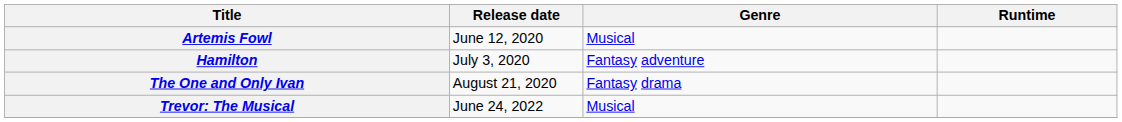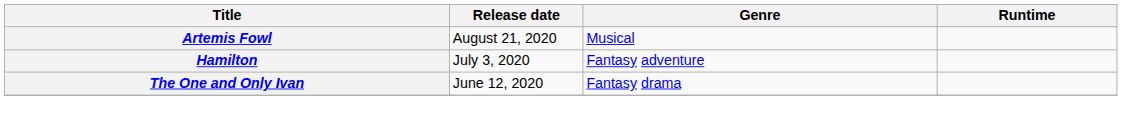Artemis Fowl | Release date: June 12, 2020 -> August 21, 2020
The One and Only Ivan | Release date: August 21, 2020 -> June 12, 2020
- row: Trevor: The Musical | June 24, 2022 | Musical
